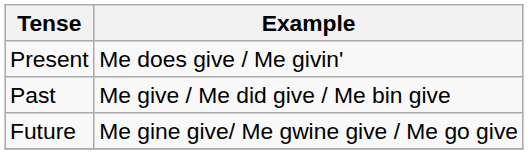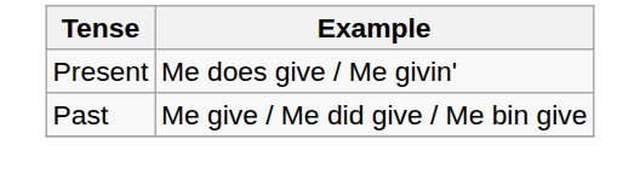- row: Future | Me gine give/ Me gwine give / Me go give
